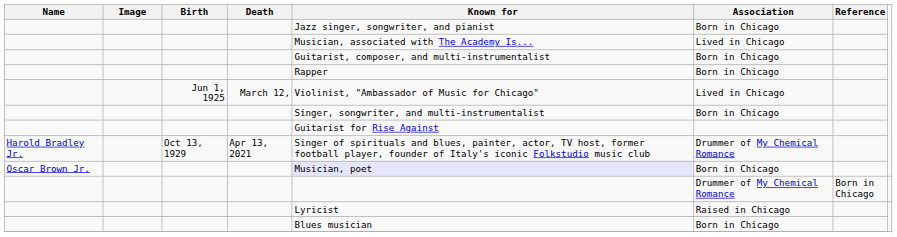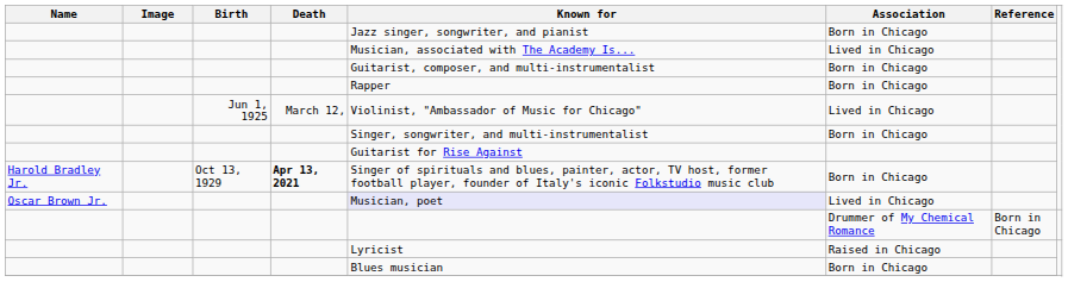Harold Bradley Jr. | Death: normal -> bold
Harold Bradley Jr. | Association: Drummer of My Chemical Romance -> Born in Chicago
Oscar Brown Jr. | Association: Born in Chicago -> Lived in Chicago
